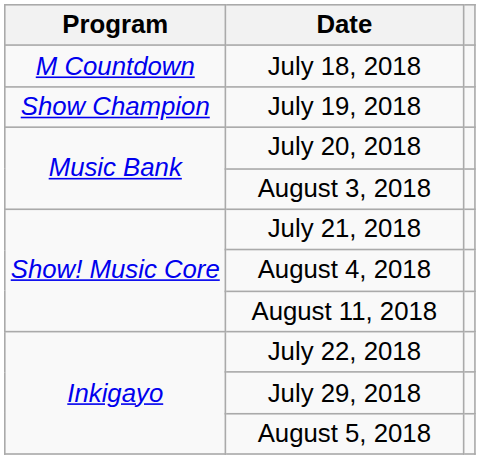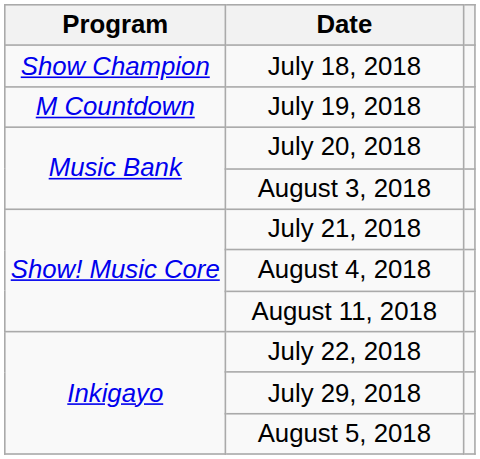July 18, 2018 | Program: M Countdown -> Show Champion
July 19, 2018 | Program: Show Champion -> M Countdown
